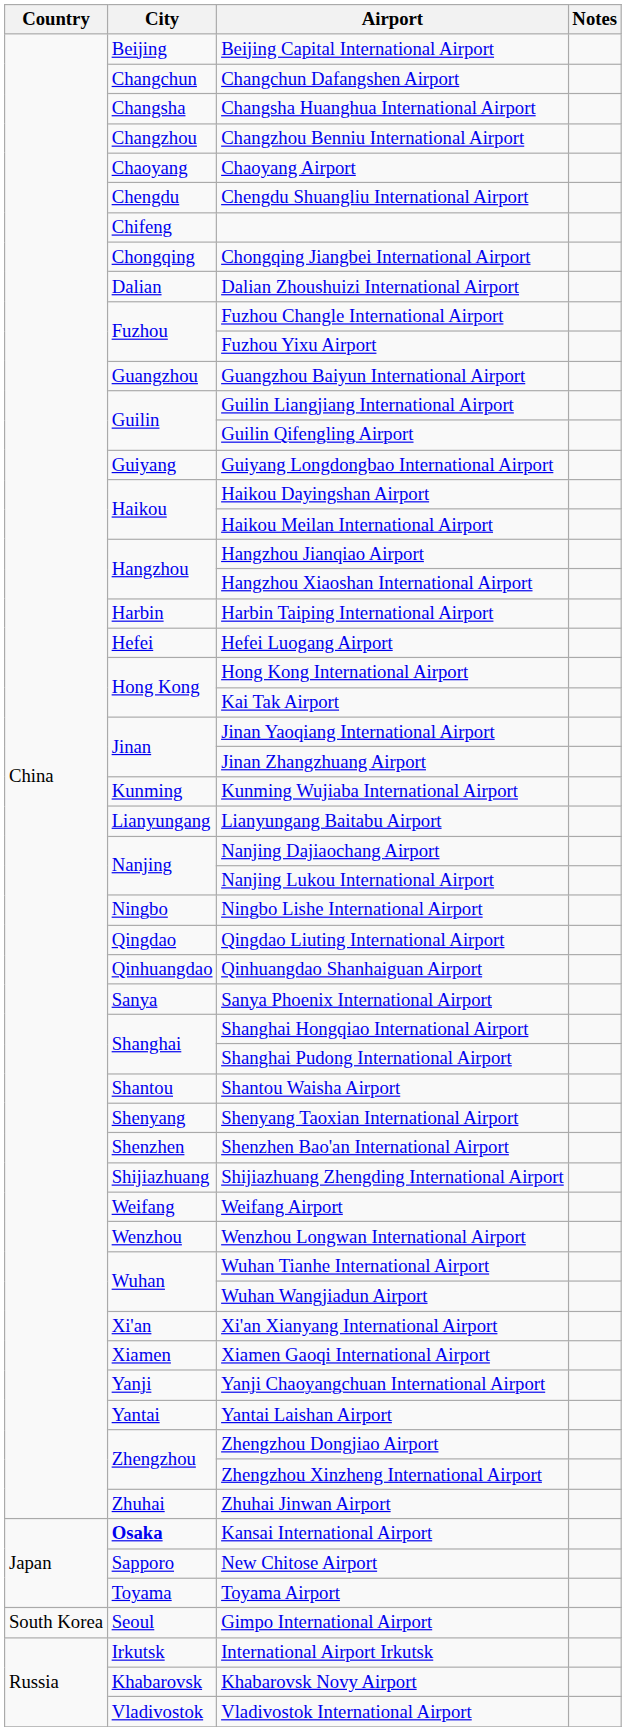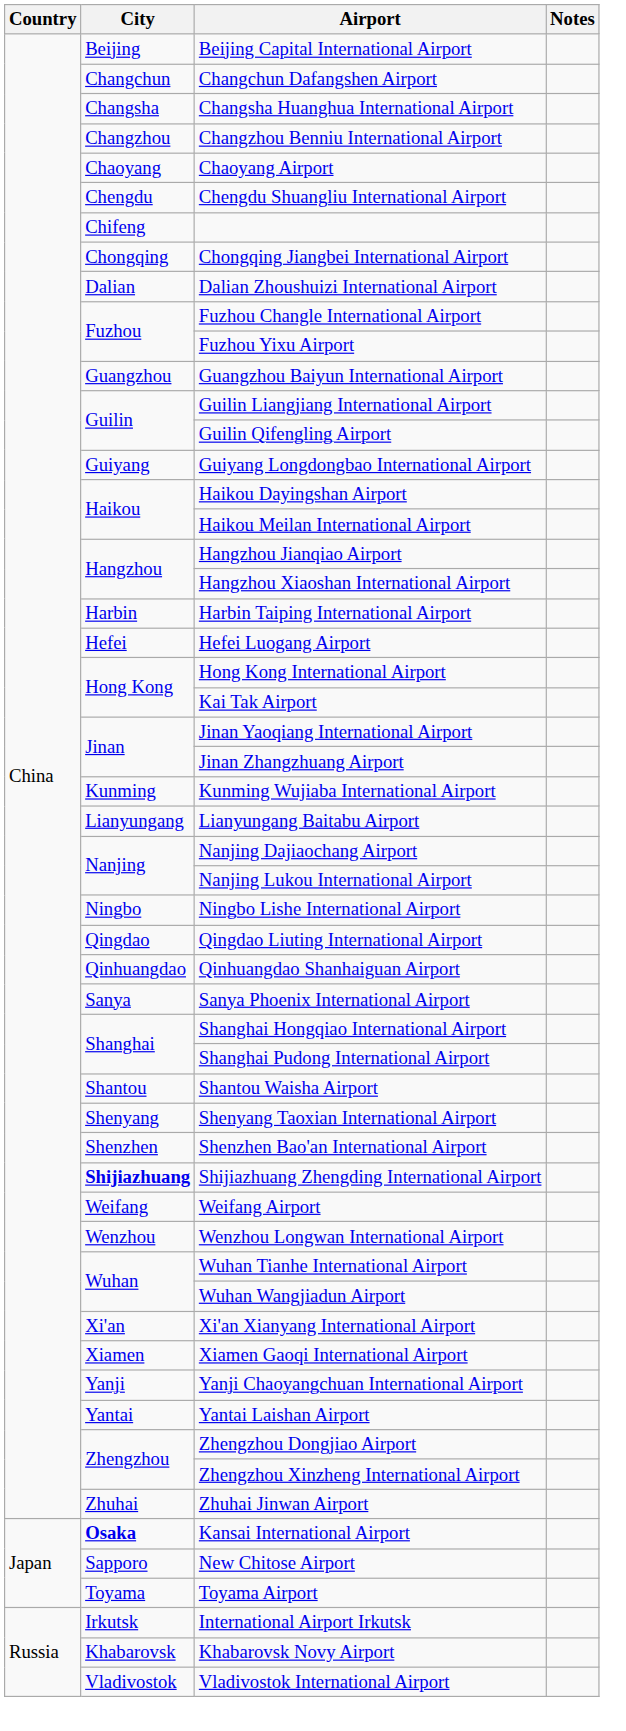Shijiazhuang Zhengding International Airport | City: normal -> bold
- row: South Korea | Seoul | Gimpo International Airport
